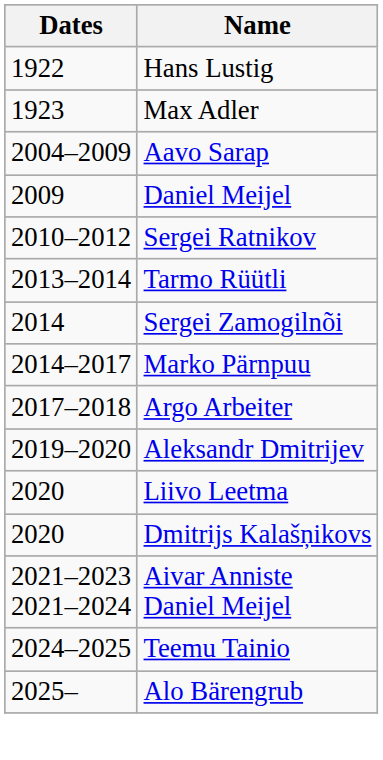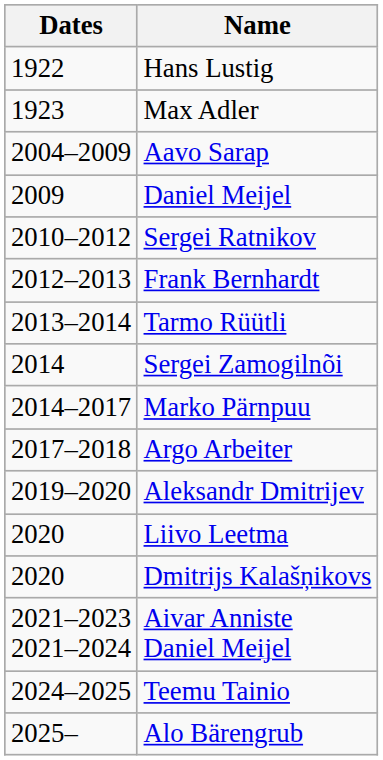+ row: 2012–2013 | Frank Bernhardt
